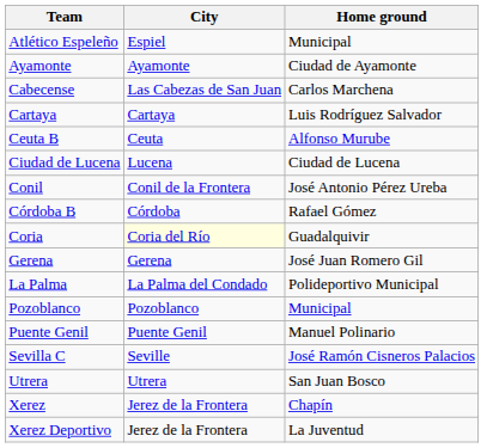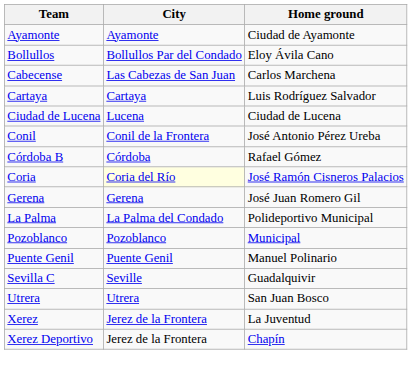- row: Atlético Espeleño | Espiel | Municipal
+ row: Bollullos | Bollullos Par del Condado | Eloy Ávila Cano
- row: Ceuta B | Ceuta | Alfonso Murube
Coria | Home ground: Guadalquivir -> José Ramón Cisneros Palacios
Sevilla C | Home ground: José Ramón Cisneros Palacios -> Guadalquivir
Xerez | Home ground: Chapín -> La Juventud
Xerez Deportivo | Home ground: La Juventud -> Chapín
